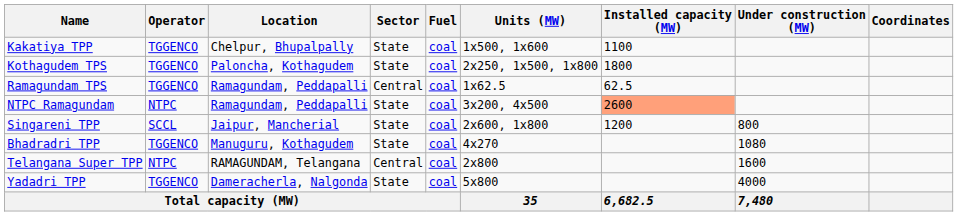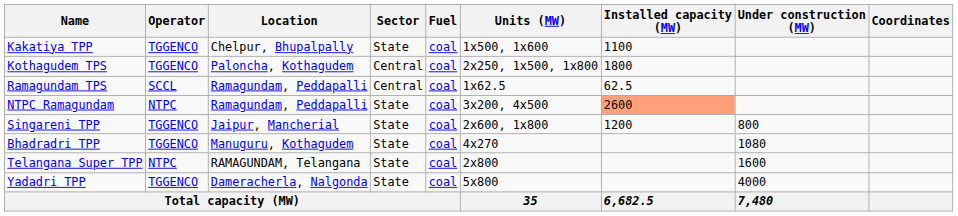Kothagudem TPS | Sector: State -> Central
Ramagundam TPS | Operator: TGGENCO -> SCCL
Singareni TPP | Operator: SCCL -> TGGENCO
Telangana Super TPP | Sector: Central -> State
